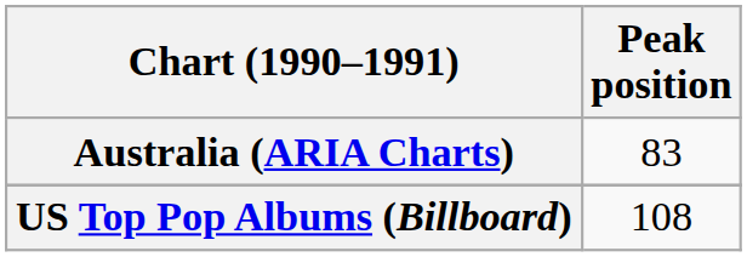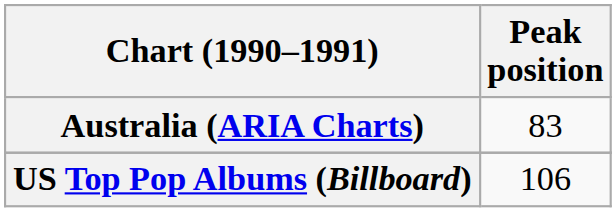US Top Pop Albums (Billboard) | Peak position: 108 -> 106
